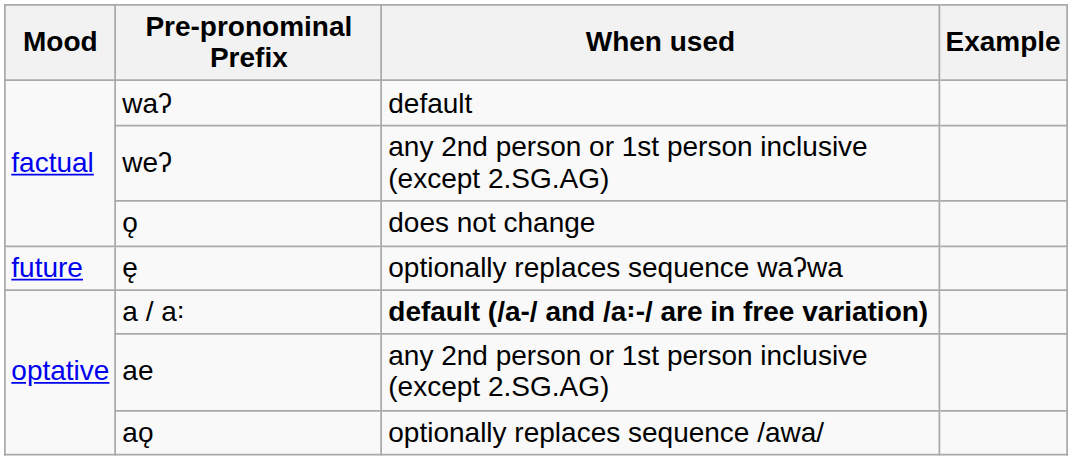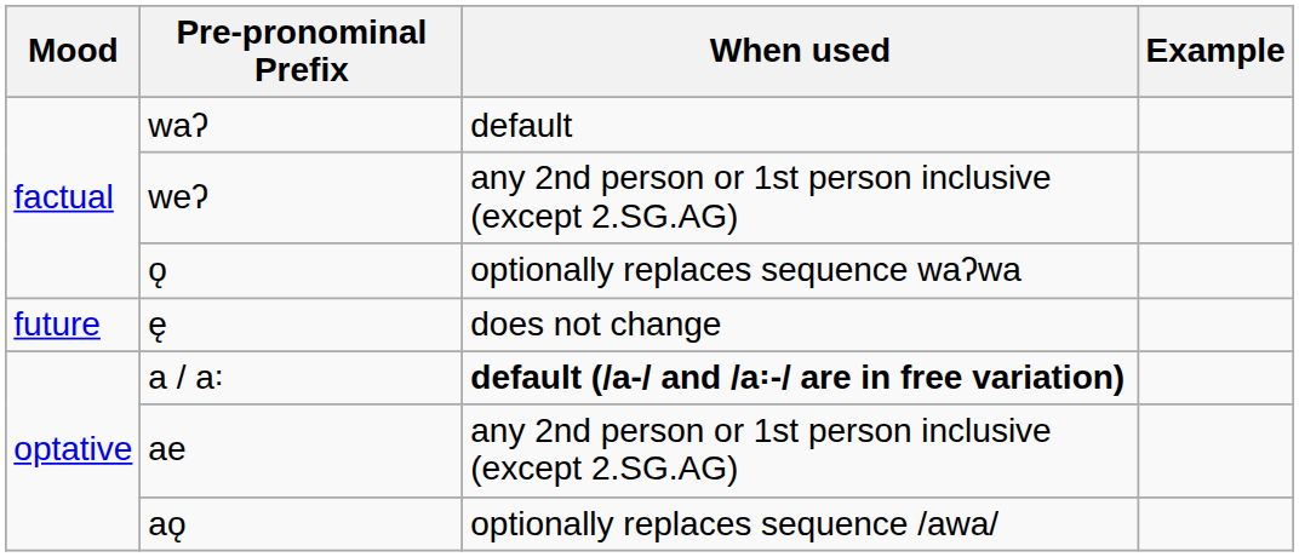ǫ | When used: does not change -> optionally replaces sequence waʔwa
ę | When used: optionally replaces sequence waʔwa -> does not change
